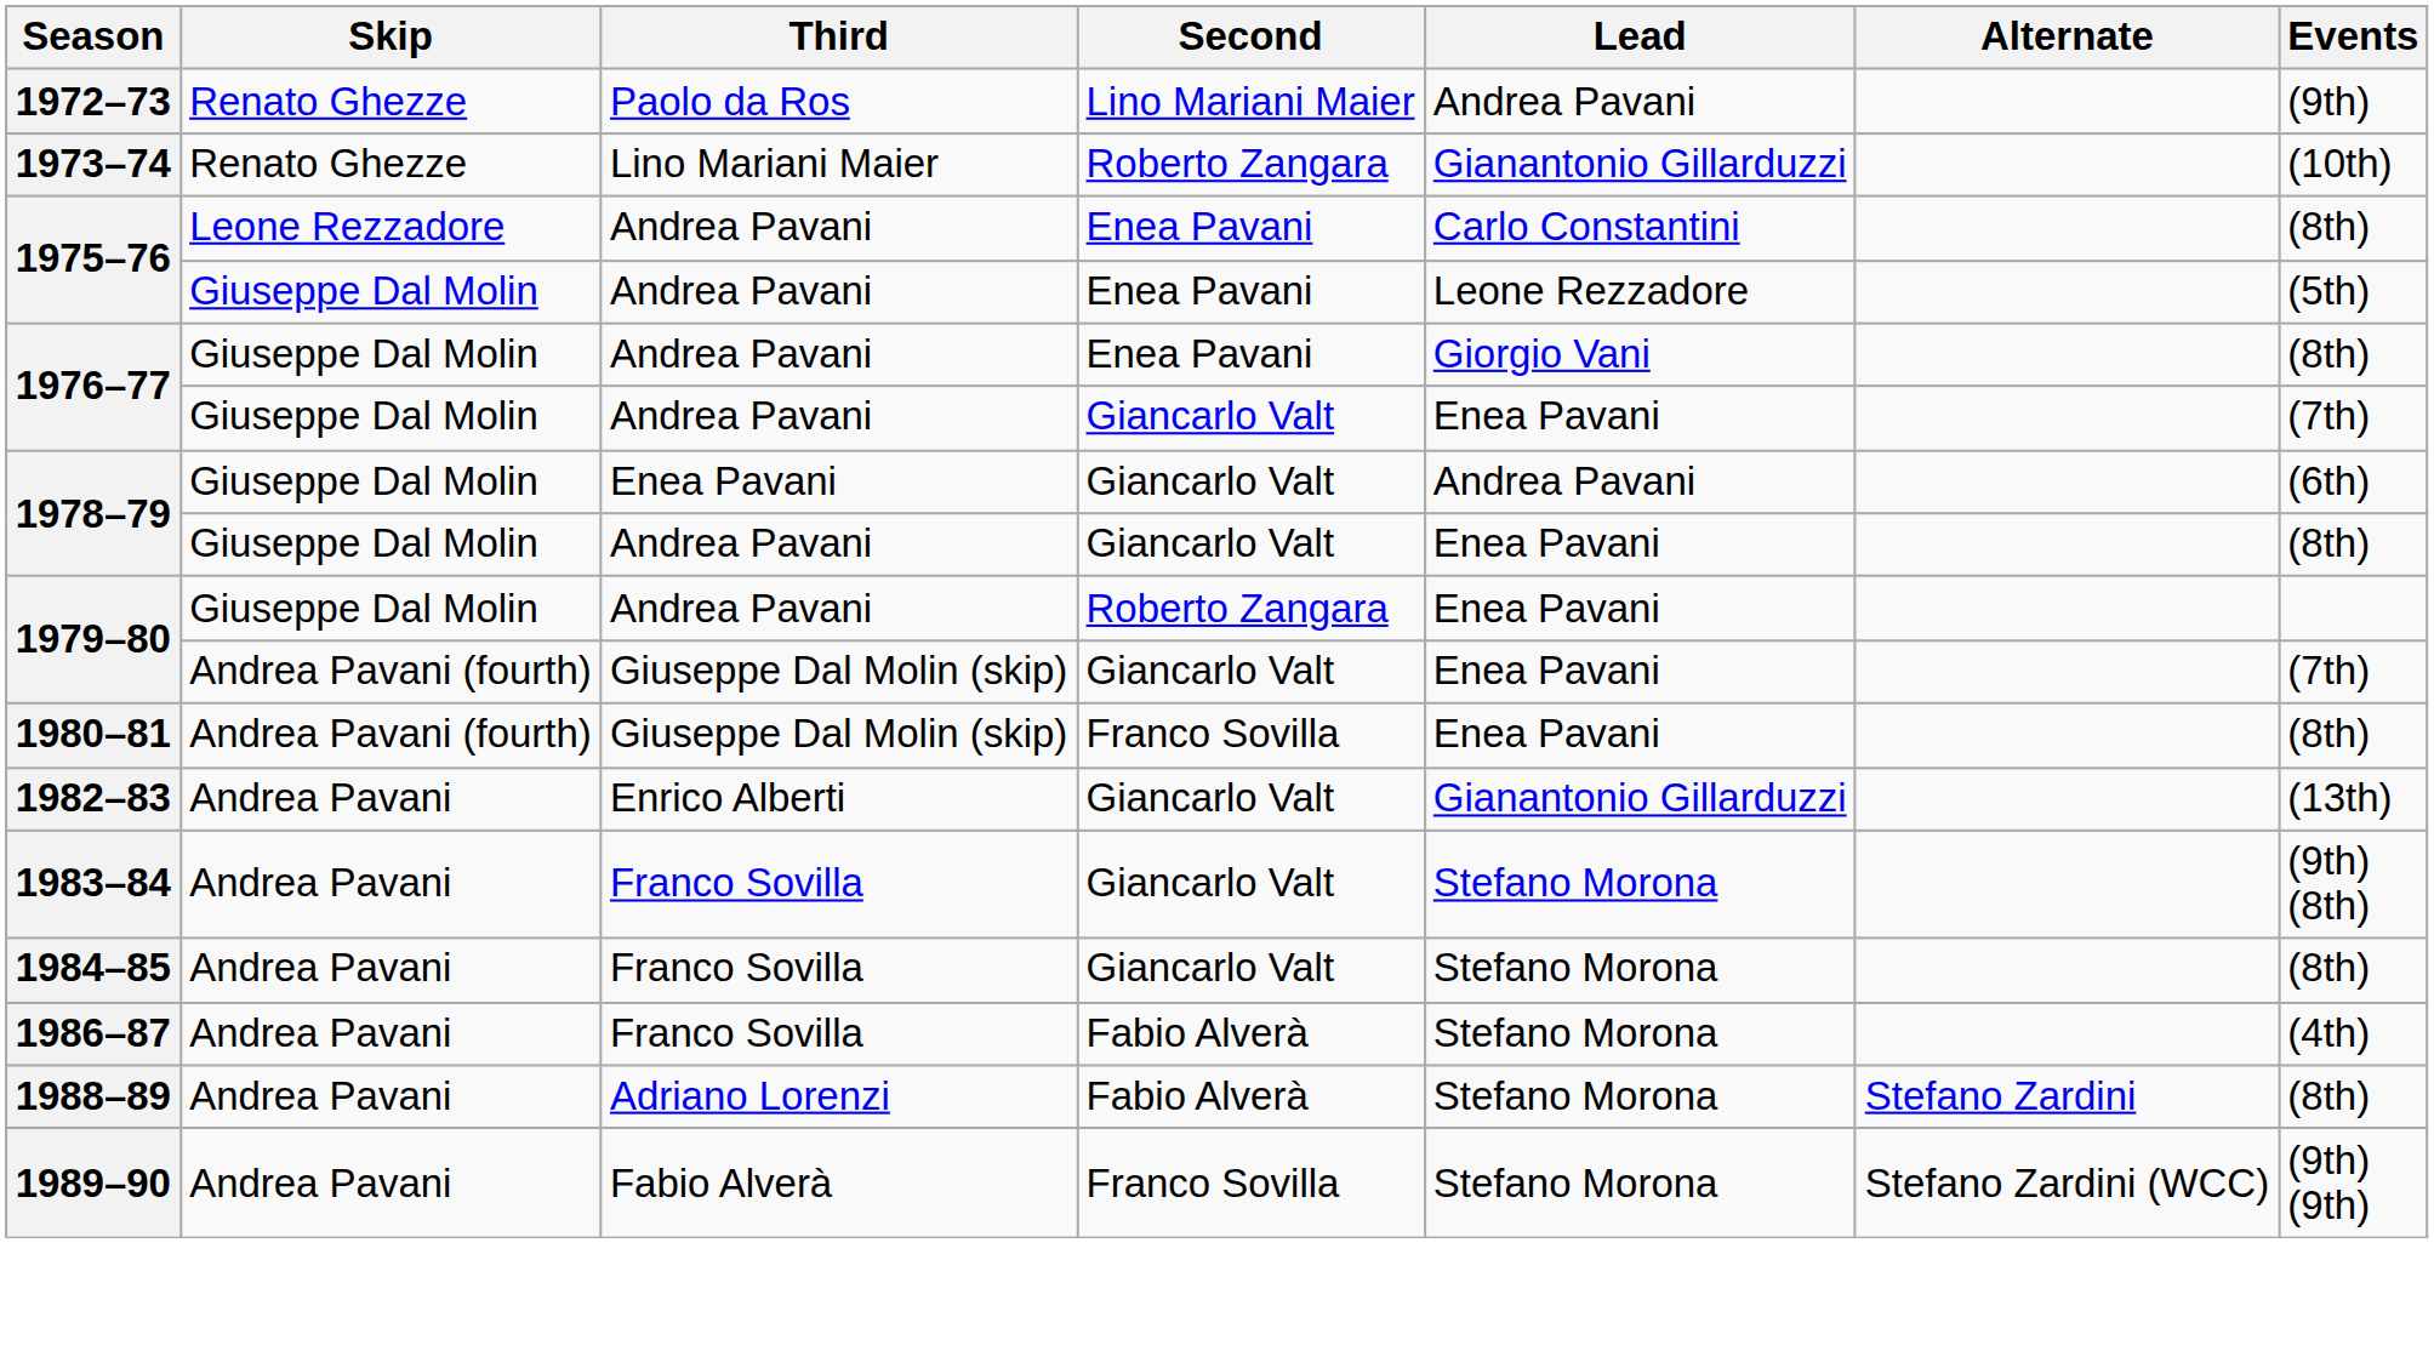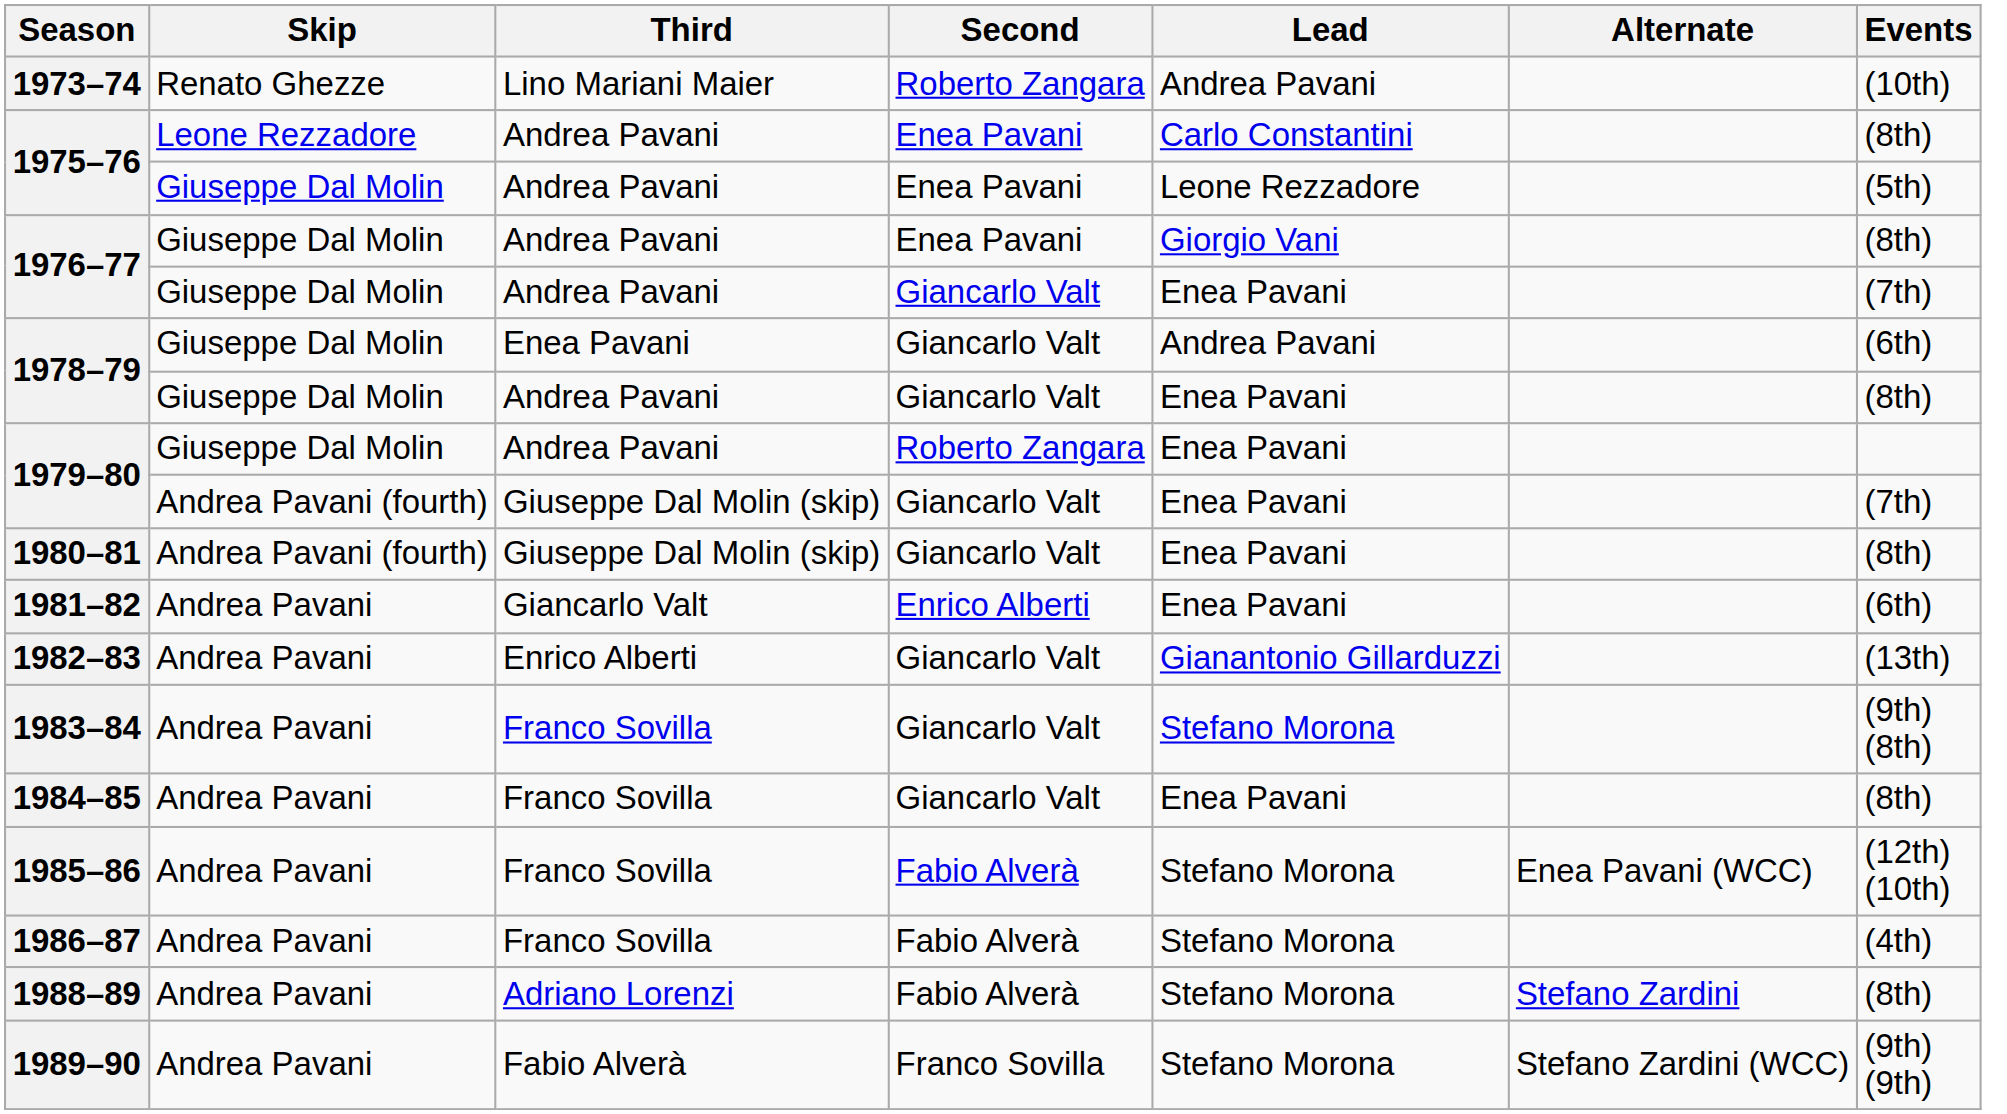- row: 1972–73 | Renato Ghezze | Paolo da Ros | Lino Mariani Maier | Andrea Pavani | (9th)
1973–74 | Lead: Gianantonio Gillarduzzi -> Andrea Pavani
1980–81 | Second: Franco Sovilla -> Giancarlo Valt
+ row: 1981–82 | Andrea Pavani | Giancarlo Valt | Enrico Alberti | Enea Pavani | (6th)
1984–85 | Lead: Stefano Morona -> Enea Pavani
+ row: 1985–86 | Andrea Pavani | Franco Sovilla | Fabio Alverà | Stefano Morona | Enea Pavani (WCC) | (12th) (10th)
